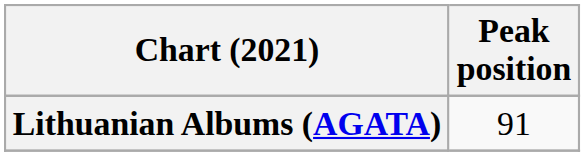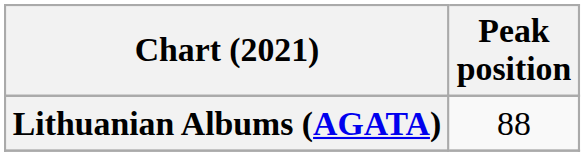Lithuanian Albums (AGATA) | Peak position: 91 -> 88
